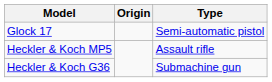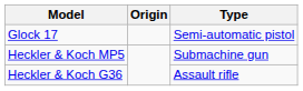Heckler & Koch MP5 | Type: Assault rifle -> Submachine gun
Heckler & Koch G36 | Type: Submachine gun -> Assault rifle
